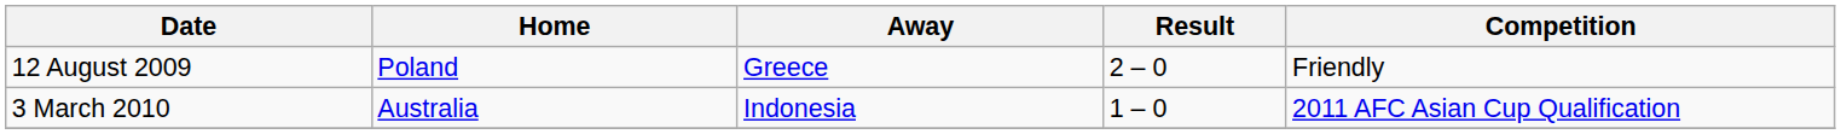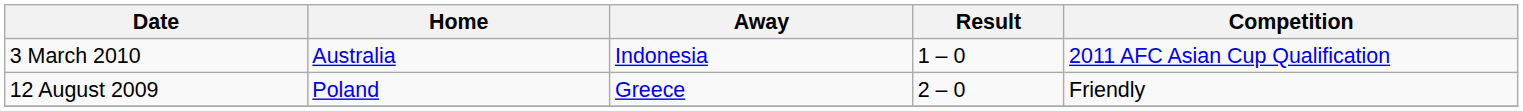rows swapped: 12 August 2009 <-> 3 March 2010
